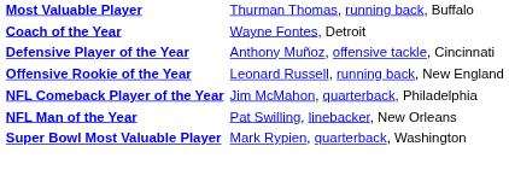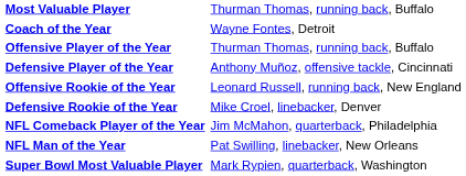+ row: Offensive Player of the Year | Thurman Thomas, running back, Buffalo
+ row: Defensive Rookie of the Year | Mike Croel, linebacker, Denver
